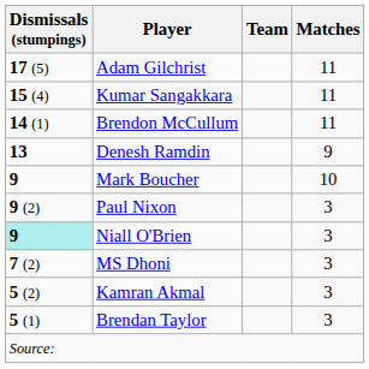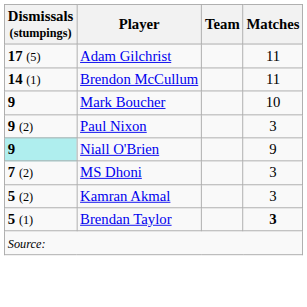- row: 15 (4) | Kumar Sangakkara | 11
- row: 13 | Denesh Ramdin | 9
Niall O'Brien | Matches: 3 -> 9
Brendan Taylor | Matches: normal -> bold
